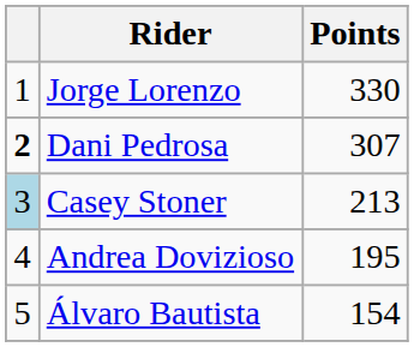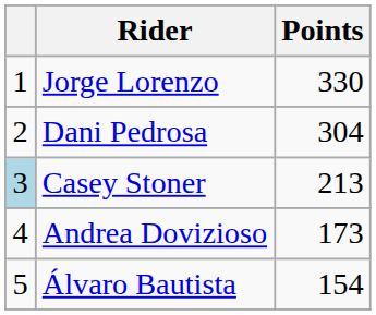Dani Pedrosa | column 1: bold -> normal
Dani Pedrosa | Points: 307 -> 304
Andrea Dovizioso | Points: 195 -> 173
